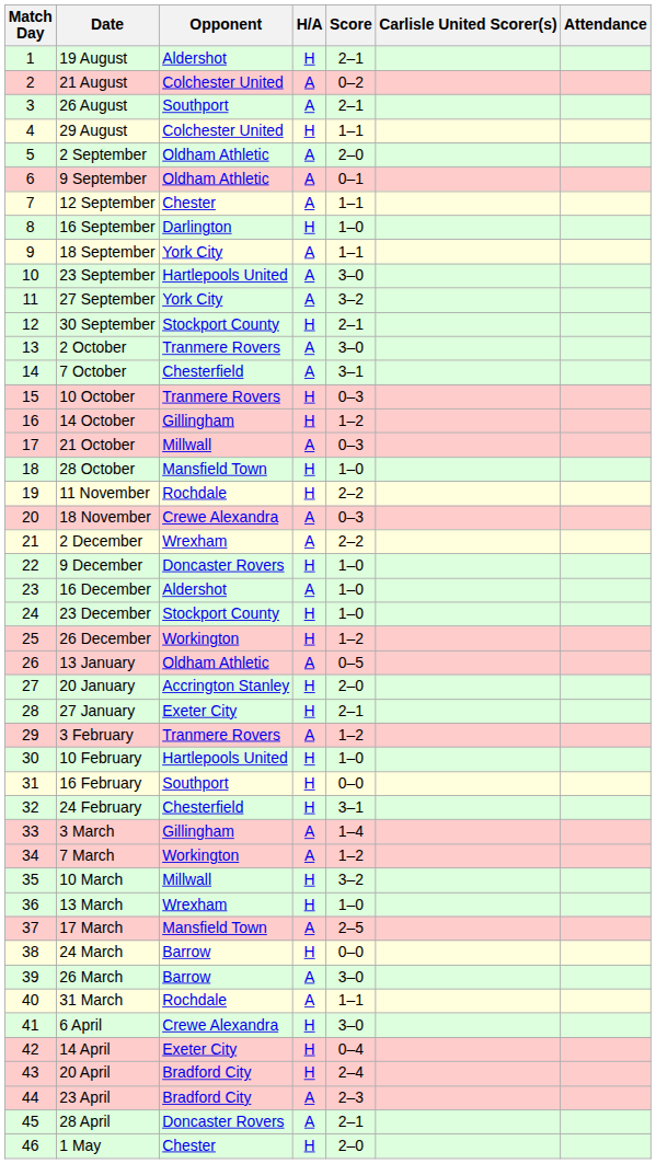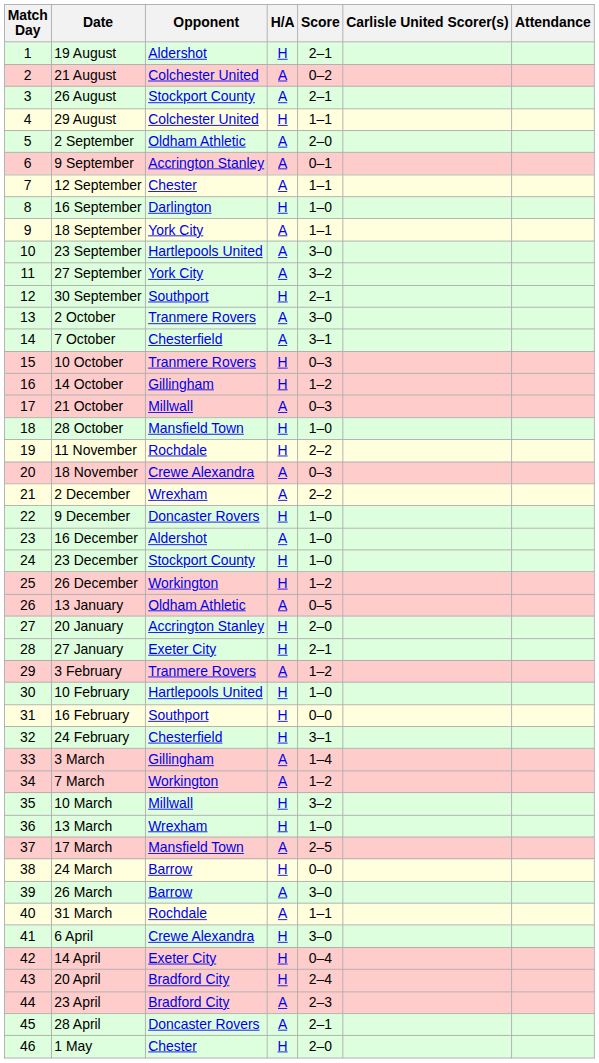26 August | Opponent: Southport -> Stockport County
9 September | Opponent: Oldham Athletic -> Accrington Stanley
30 September | Opponent: Stockport County -> Southport
